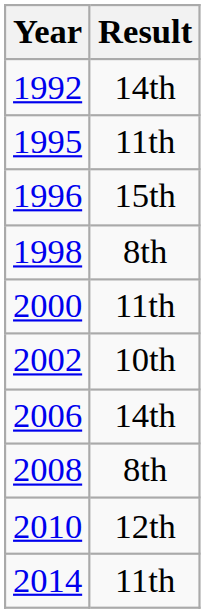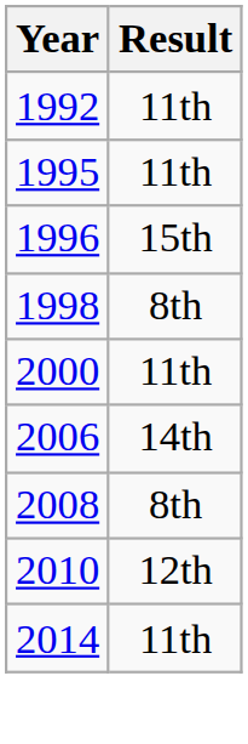1992 | Result: 14th -> 11th
- row: 2002 | 10th
